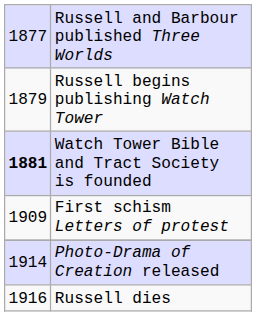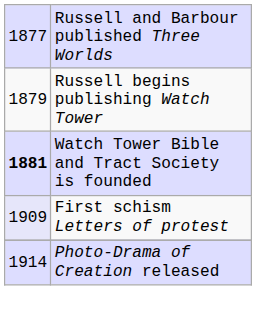First schism Letters of protest | column 1: no background -> lavender background
- row: 1916 | Russell dies
